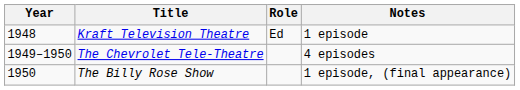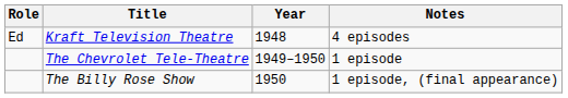columns swapped: Year <-> Role
Kraft Television Theatre | Notes: 1 episode -> 4 episodes
The Chevrolet Tele-Theatre | Notes: 4 episodes -> 1 episode
